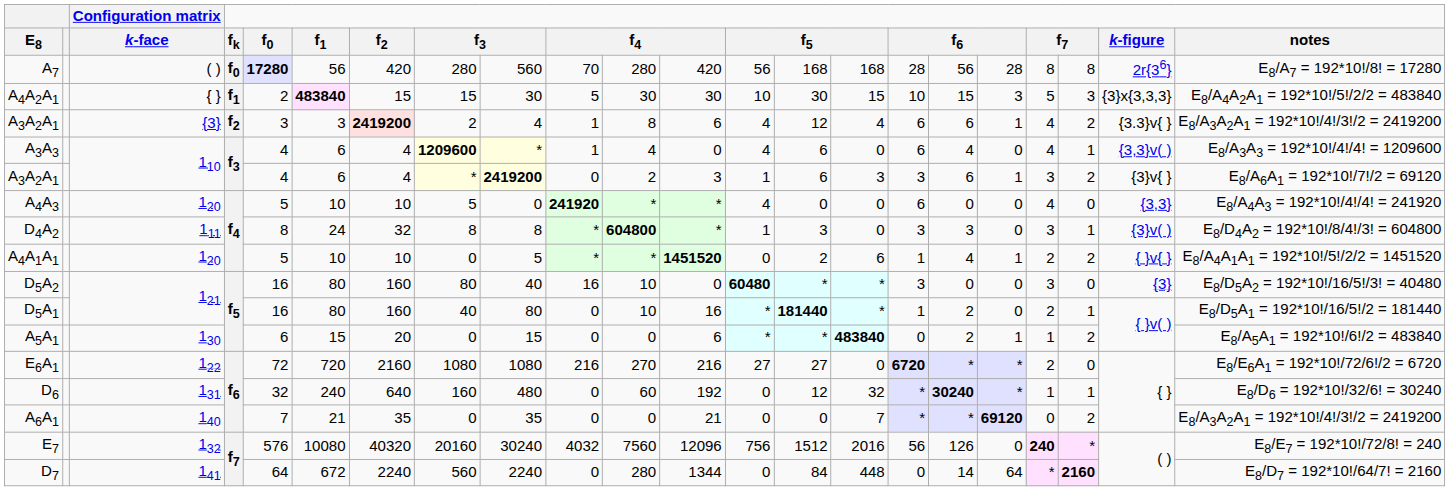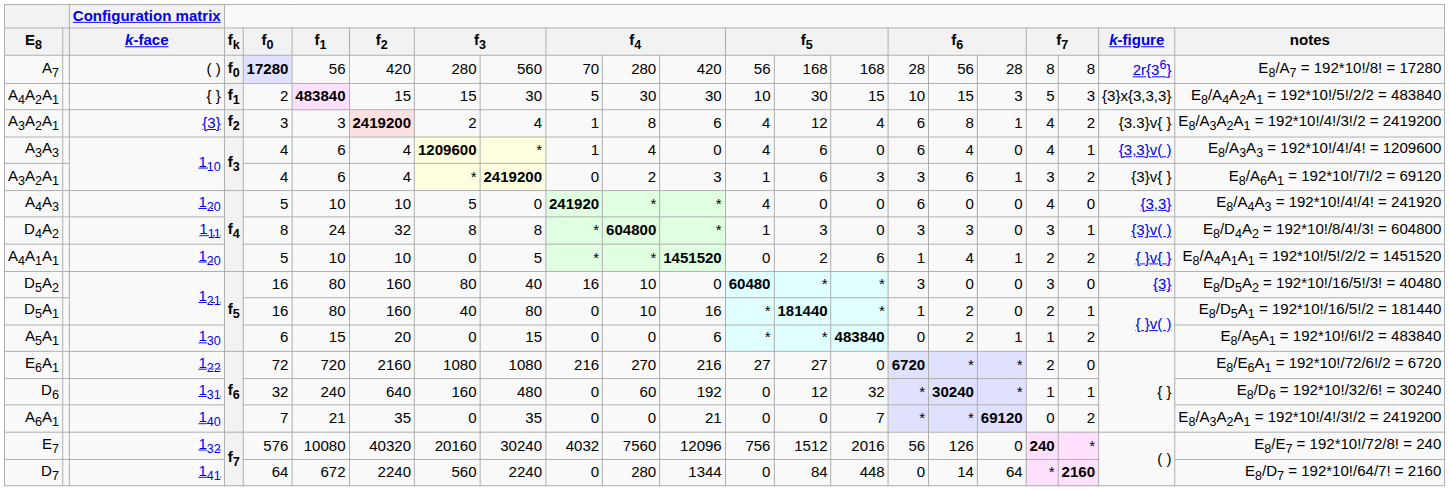A3A2A1 / {3} | column 17: 6 -> 8
